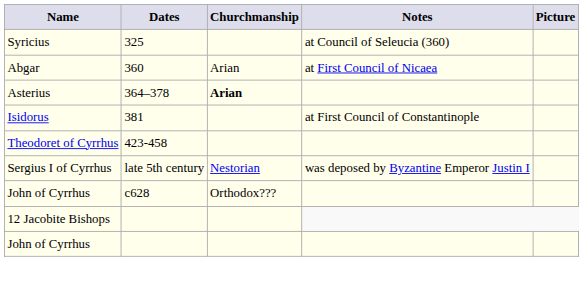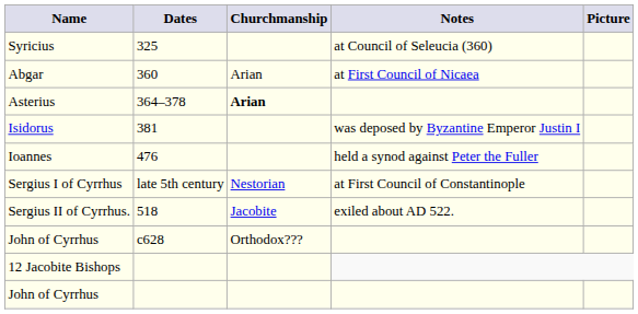Isidorus | Notes: at First Council of Constantinople -> was deposed by Byzantine Emperor Justin I
- row: Theodoret of Cyrrhus | 423-458
+ row: Ioannes | 476 | held a synod against Peter the Fuller
Sergius I of Cyrrhus | Notes: was deposed by Byzantine Emperor Justin I -> at First Council of Constantinople
+ row: Sergius II of Cyrrhus. | 518 | Jacobite | exiled about AD 522.
